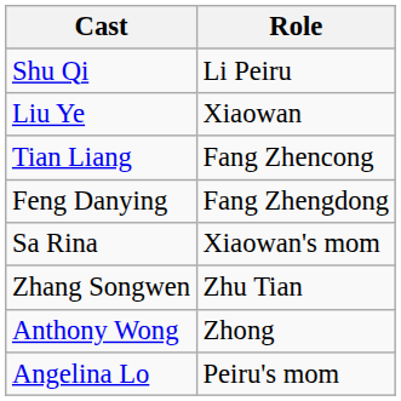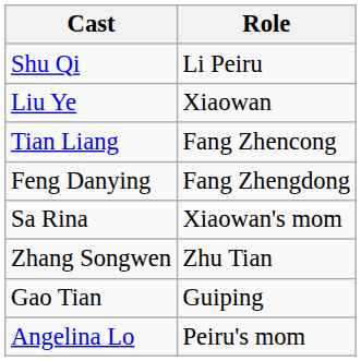+ row: Gao Tian | Guiping
- row: Anthony Wong | Zhong
